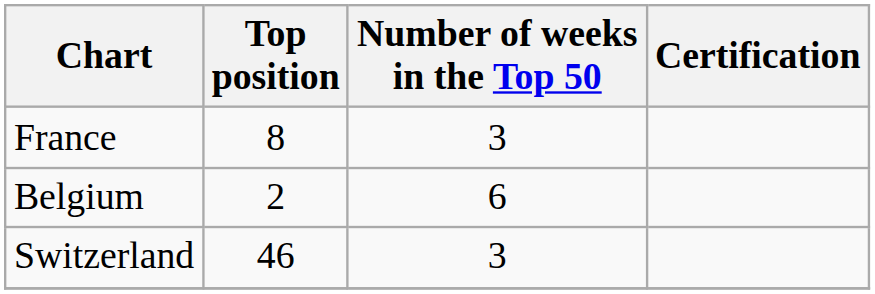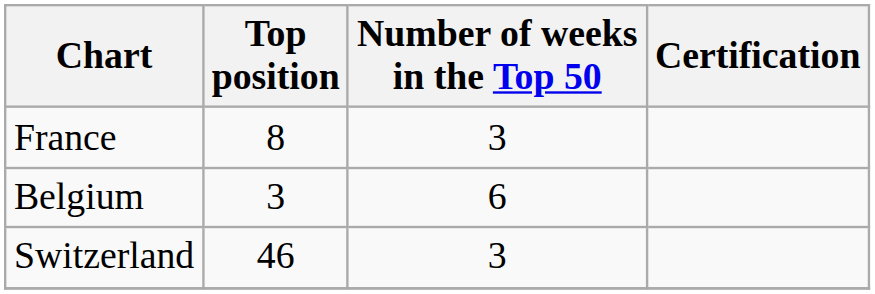Belgium | Top position: 2 -> 3
